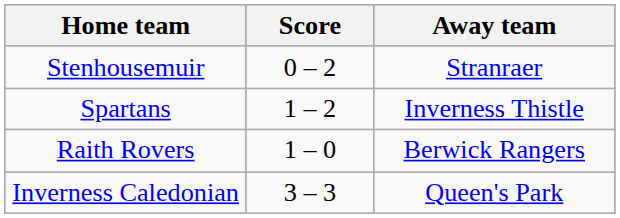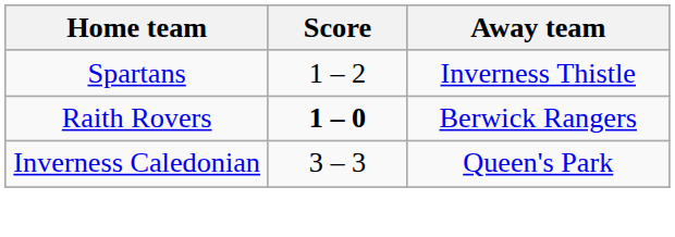- row: Stenhousemuir | 0 – 2 | Stranraer
Raith Rovers | Score: normal -> bold
